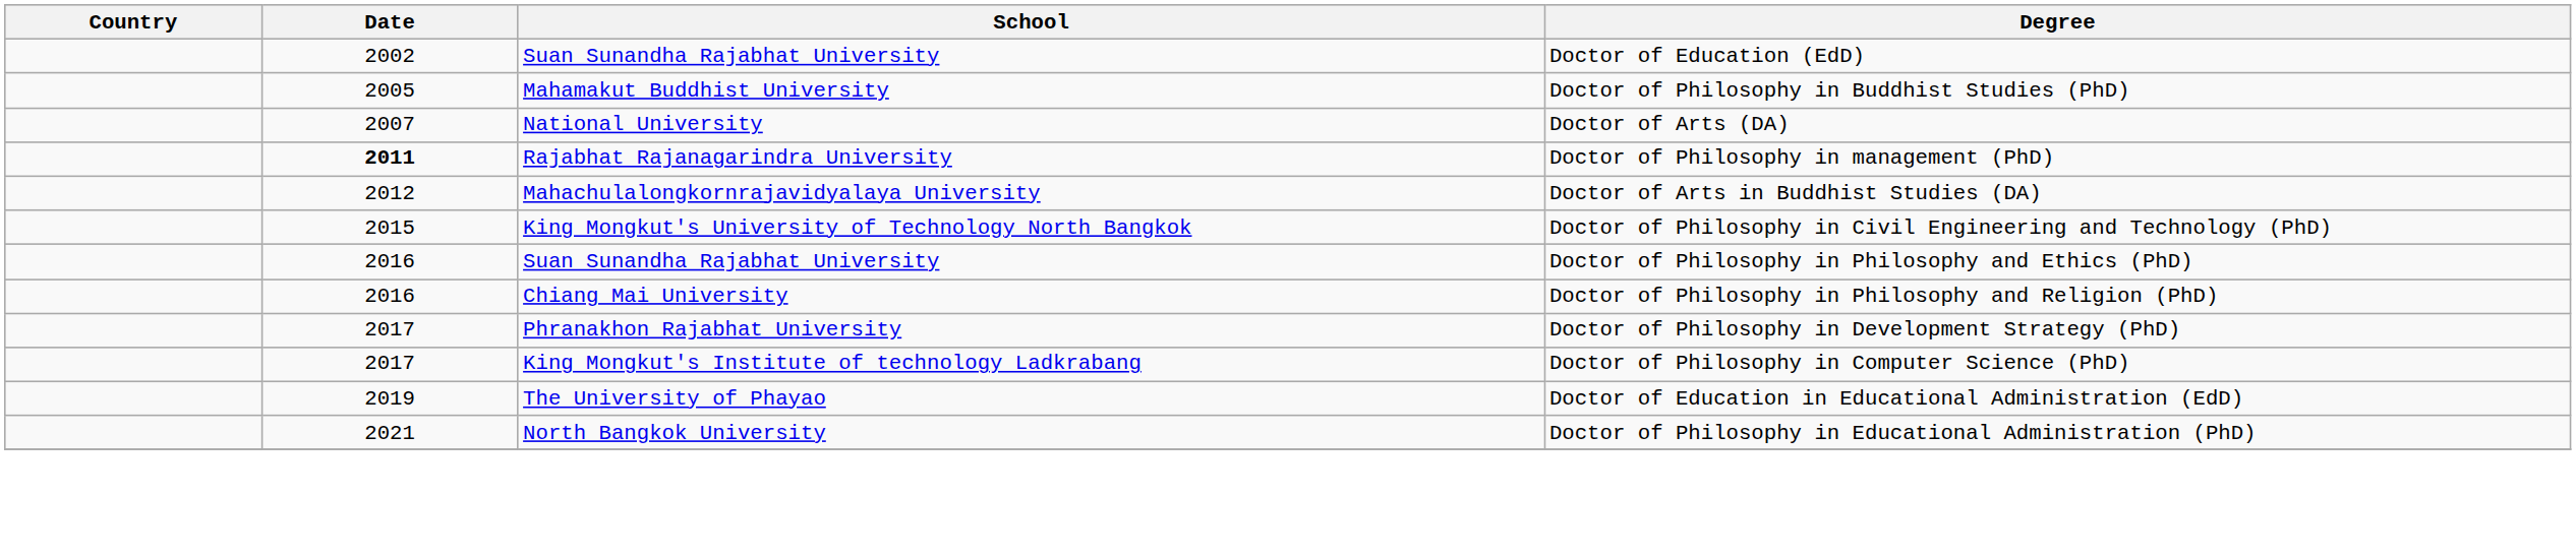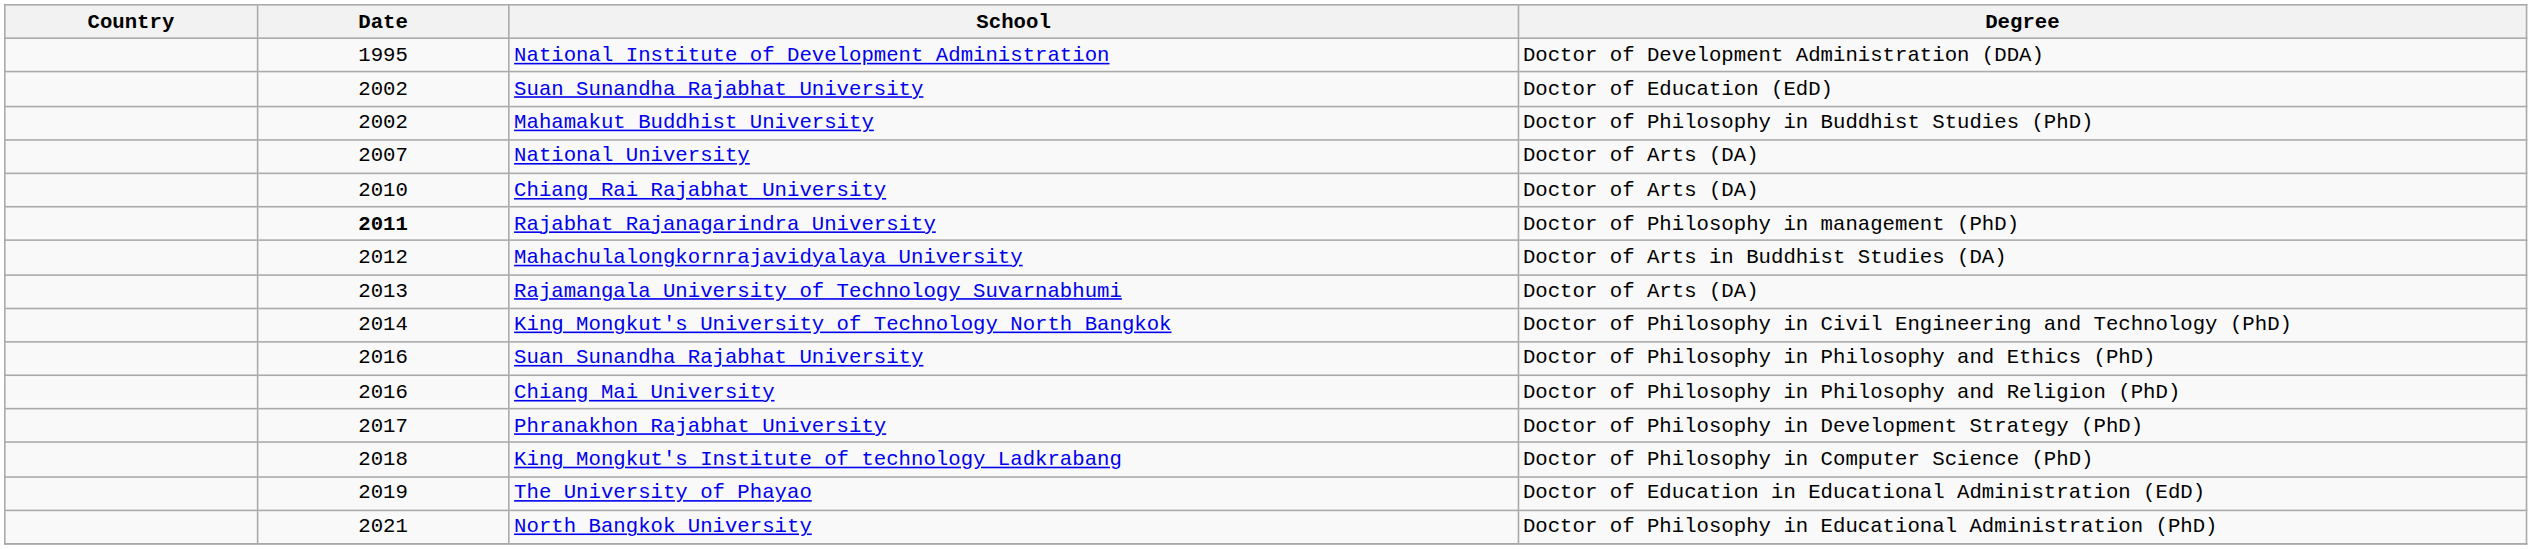+ row: 1995 | National Institute of Development Administration | Doctor of Development Administration (DDA)
Mahamakut Buddhist University | Date: 2005 -> 2002
+ row: 2010 | Chiang Rai Rajabhat University | Doctor of Arts (DA)
+ row: 2013 | Rajamangala University of Technology Suvarnabhumi | Doctor of Arts (DA)
King Mongkut's University of Technology North Bangkok | Date: 2015 -> 2014
King Mongkut's Institute of technology Ladkrabang | Date: 2017 -> 2018
